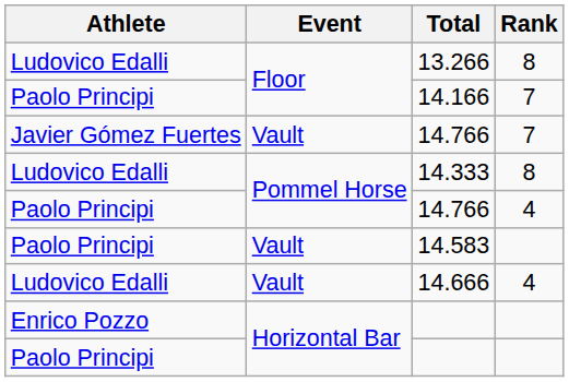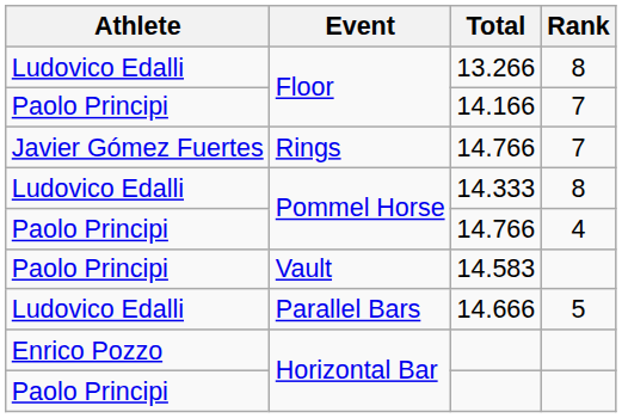Javier Gómez Fuertes / 14.766 | Event: Vault -> Rings
14.666 | Event: Vault -> Parallel Bars
14.666 | Rank: 4 -> 5
